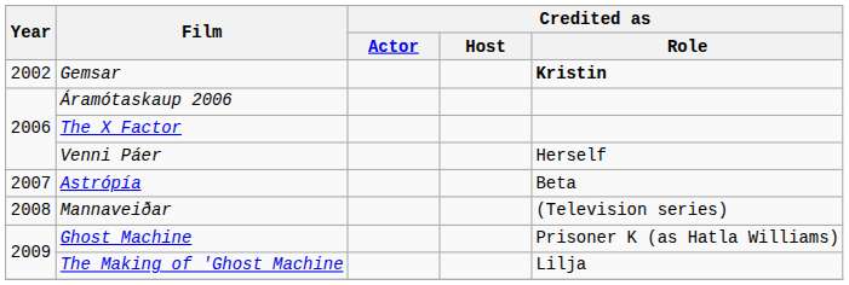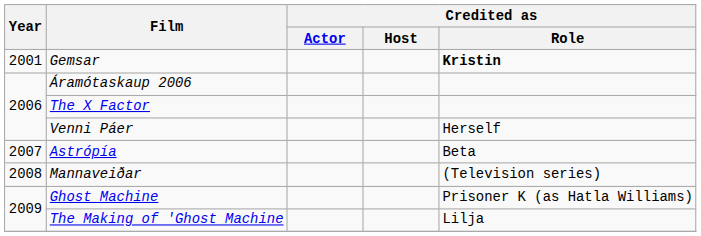Gemsar | Year: 2002 -> 2001
